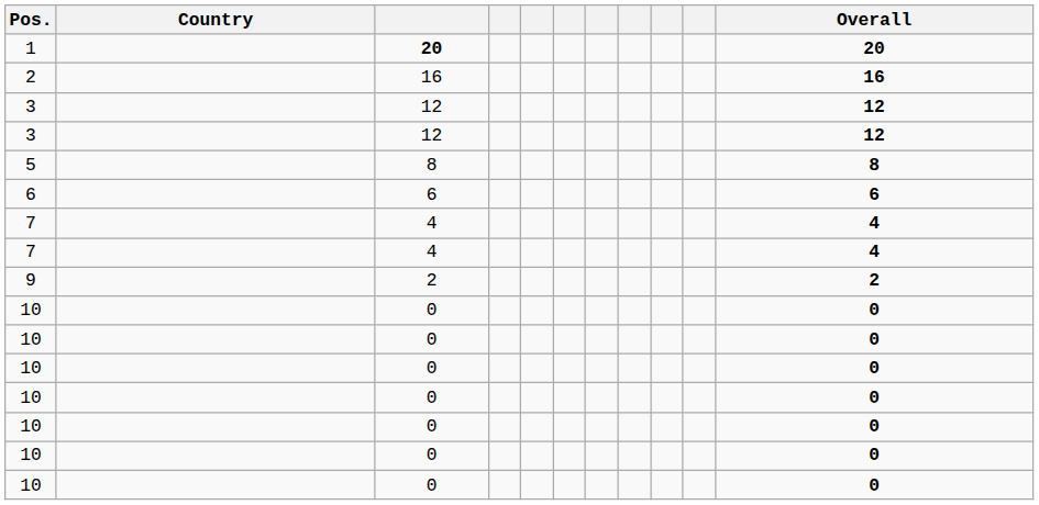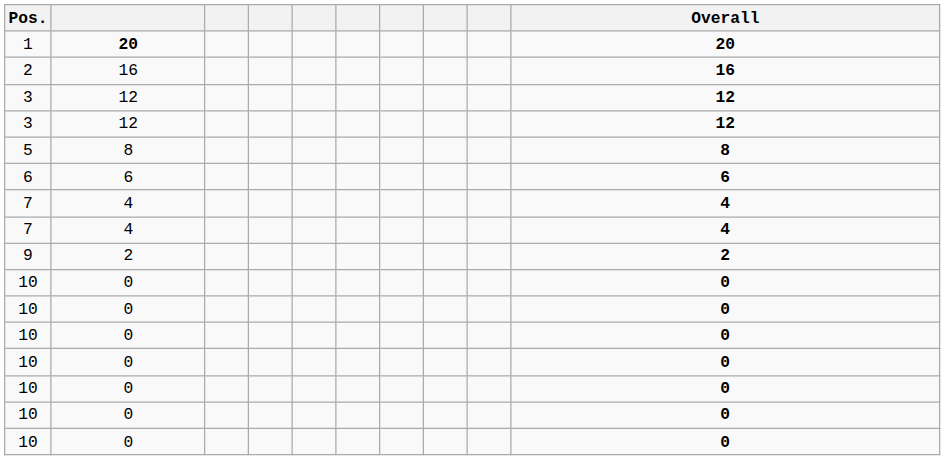- column: Country
